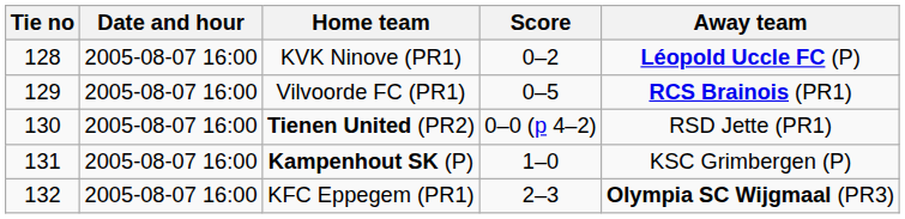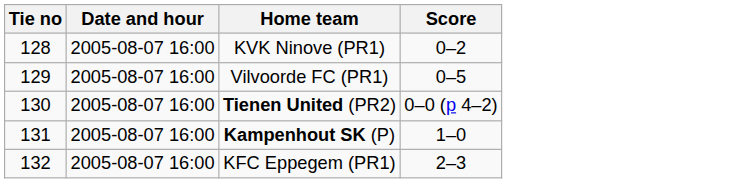- column: Away team | Léopold Uccle FC (P) | RCS Brainois (PR1) | RSD Jette (PR1) | KSC Grimbergen (P) | Olympia SC Wijgmaal (PR3)
